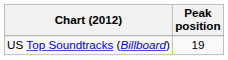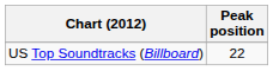US Top Soundtracks (Billboard) | Peak position: 19 -> 22
